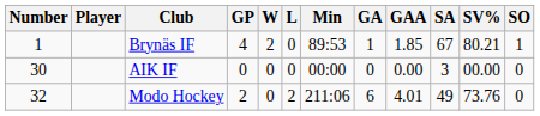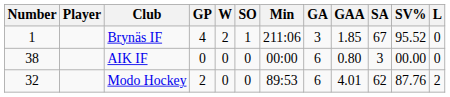columns swapped: L <-> SO
Brynäs IF | Min: 89:53 -> 211:06
Brynäs IF | GA: 1 -> 3
Brynäs IF | SV%: 80.21 -> 95.52
AIK IF | Number: 30 -> 38
AIK IF | GA: 0 -> 6
AIK IF | GAA: 0.00 -> 0.80
Modo Hockey | Min: 211:06 -> 89:53
Modo Hockey | SA: 49 -> 62
Modo Hockey | SV%: 73.76 -> 87.76
